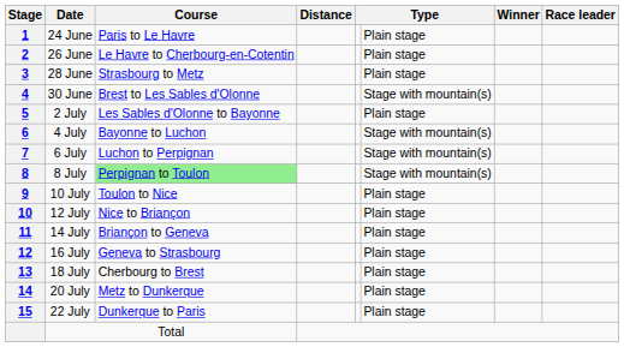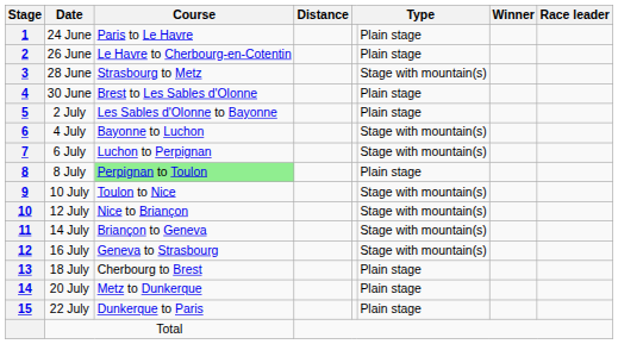28 June | column 6: Plain stage -> Stage with mountain(s)
30 June | column 6: Stage with mountain(s) -> Plain stage
8 July | column 6: Stage with mountain(s) -> Plain stage
10 July | column 6: Plain stage -> Stage with mountain(s)
12 July | column 6: Plain stage -> Stage with mountain(s)
14 July | column 6: Plain stage -> Stage with mountain(s)
16 July | column 6: Plain stage -> Stage with mountain(s)
